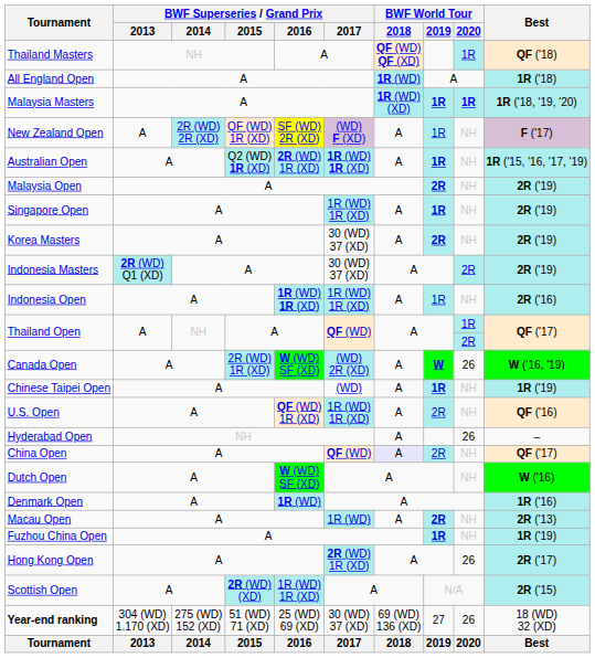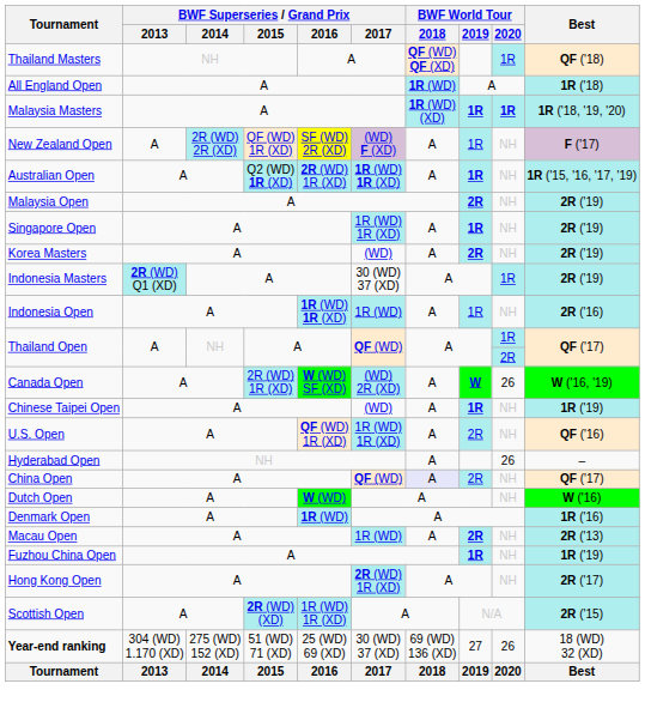Korea Masters | BWF Superseries / Grand Prix / 2017: 30 (WD) 37 (XD) -> (WD)
Indonesia Masters | BWF World Tour / 2020: 2R -> 1R
Indonesia Open | BWF Superseries / Grand Prix / 2017: 1R (WD) 1R (XD) -> 1R (WD)
Dutch Open | BWF Superseries / Grand Prix / 2016: W (WD) SF (XD) -> W (WD)
Hong Kong Open | BWF World Tour / 2020: 26 -> NH
